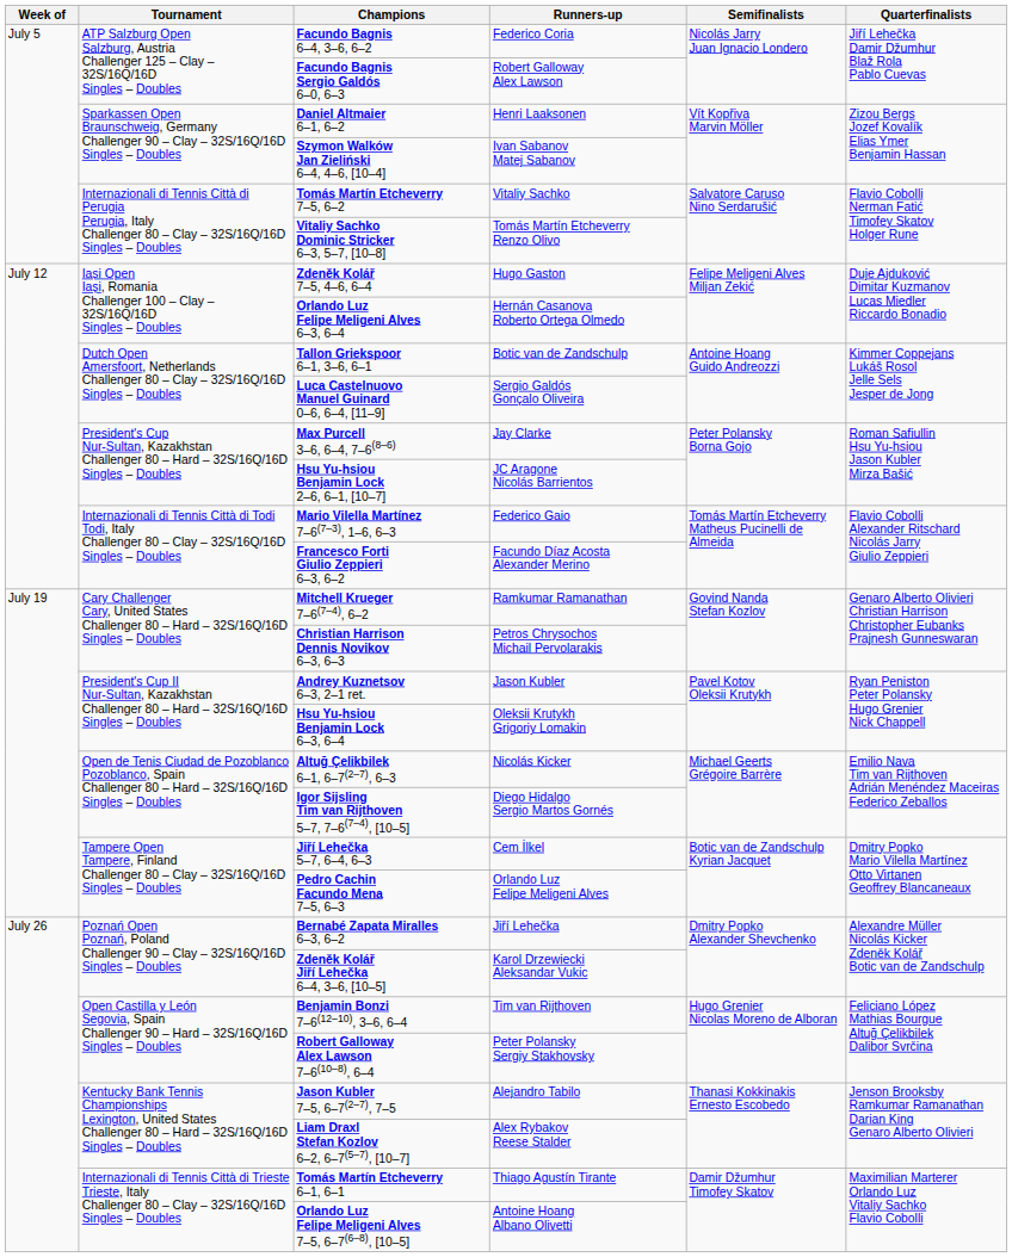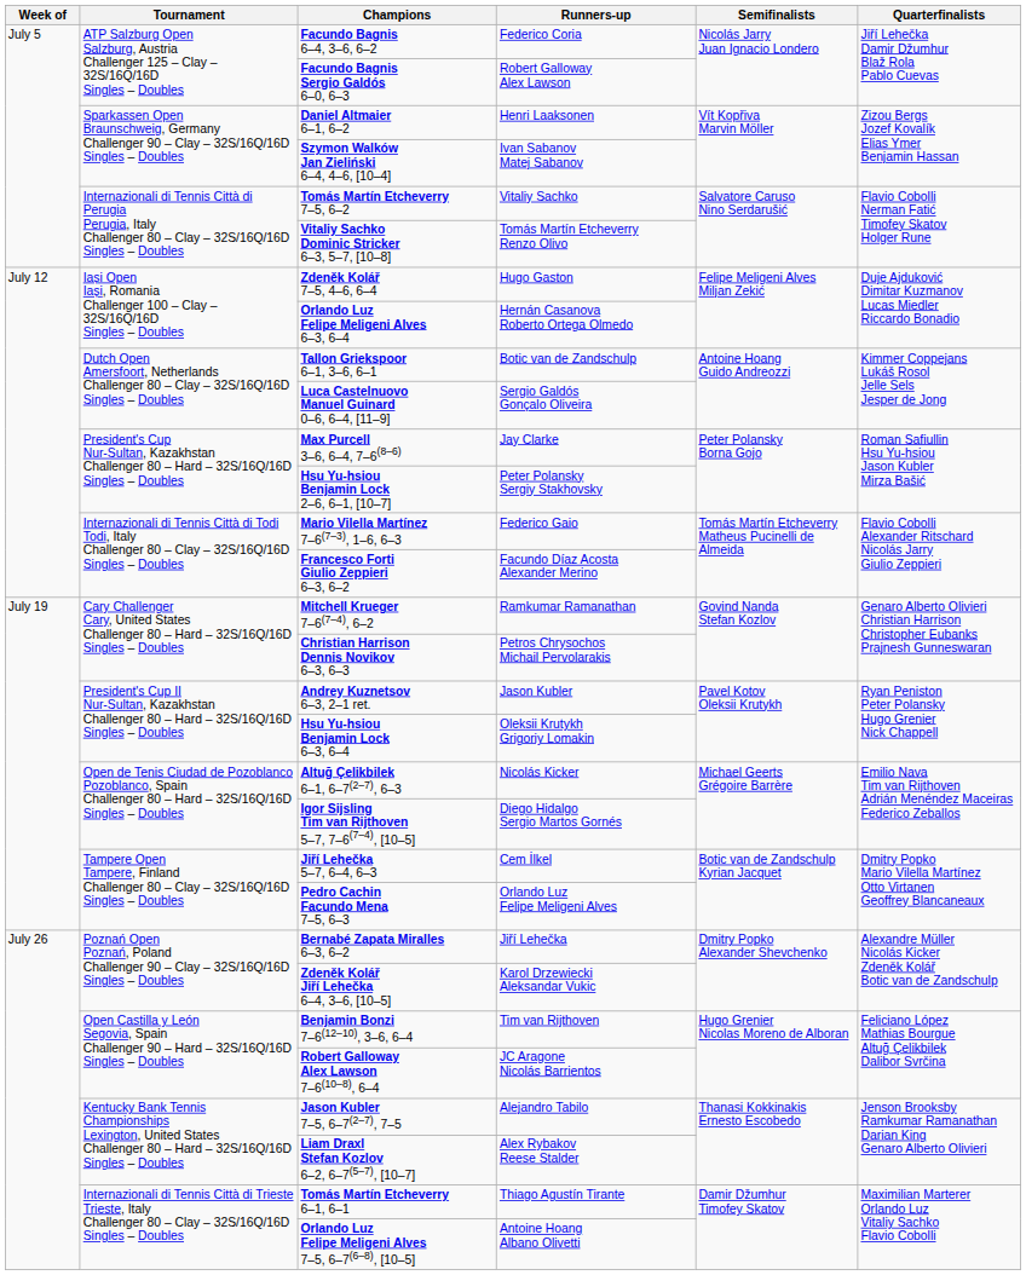Hsu Yu-hsiou Benjamin Lock 2–6, 6–1, [10–7] | Runners-up: JC Aragone Nicolás Barrientos -> Peter Polansky Sergiy Stakhovsky
Robert Galloway Alex Lawson 7–6(10–8), 6–4 | Runners-up: Peter Polansky Sergiy Stakhovsky -> JC Aragone Nicolás Barrientos
